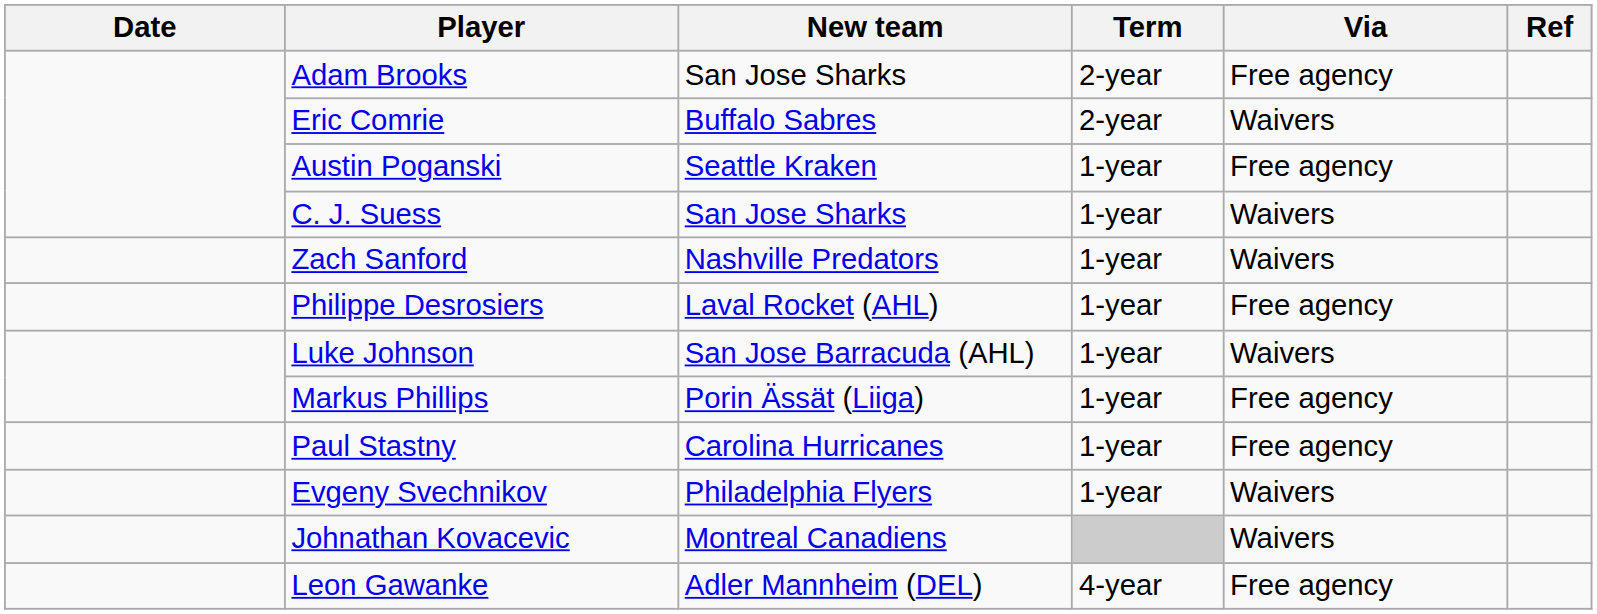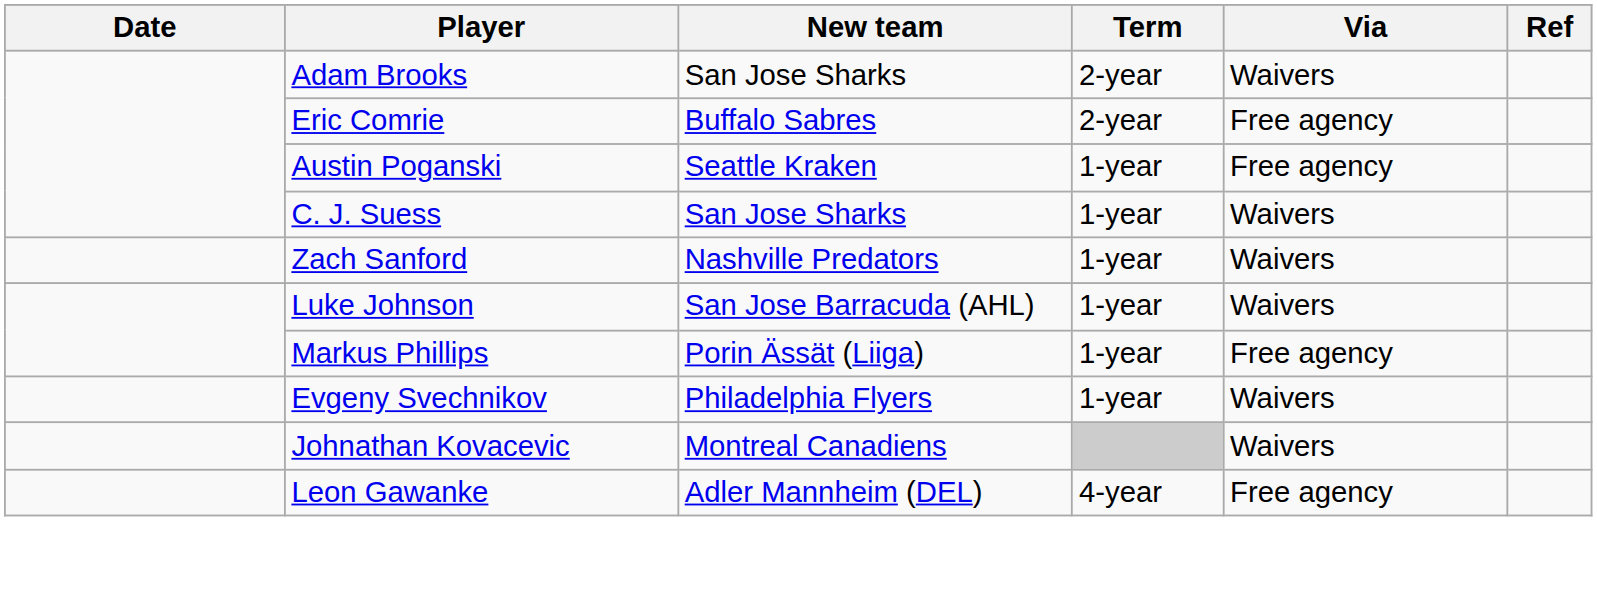Adam Brooks | Via: Free agency -> Waivers
Eric Comrie | Via: Waivers -> Free agency
- row: Philippe Desrosiers | Laval Rocket (AHL) | 1-year | Free agency
- row: Paul Stastny | Carolina Hurricanes | 1-year | Free agency
